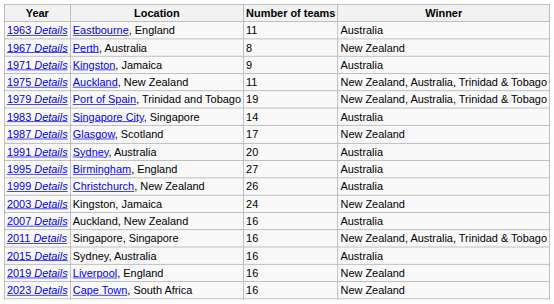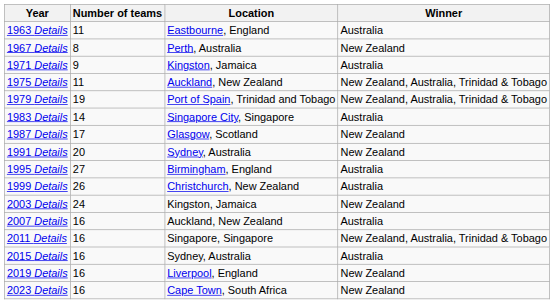columns swapped: Location <-> Number of teams
1991 Details | Winner: Australia -> New Zealand
